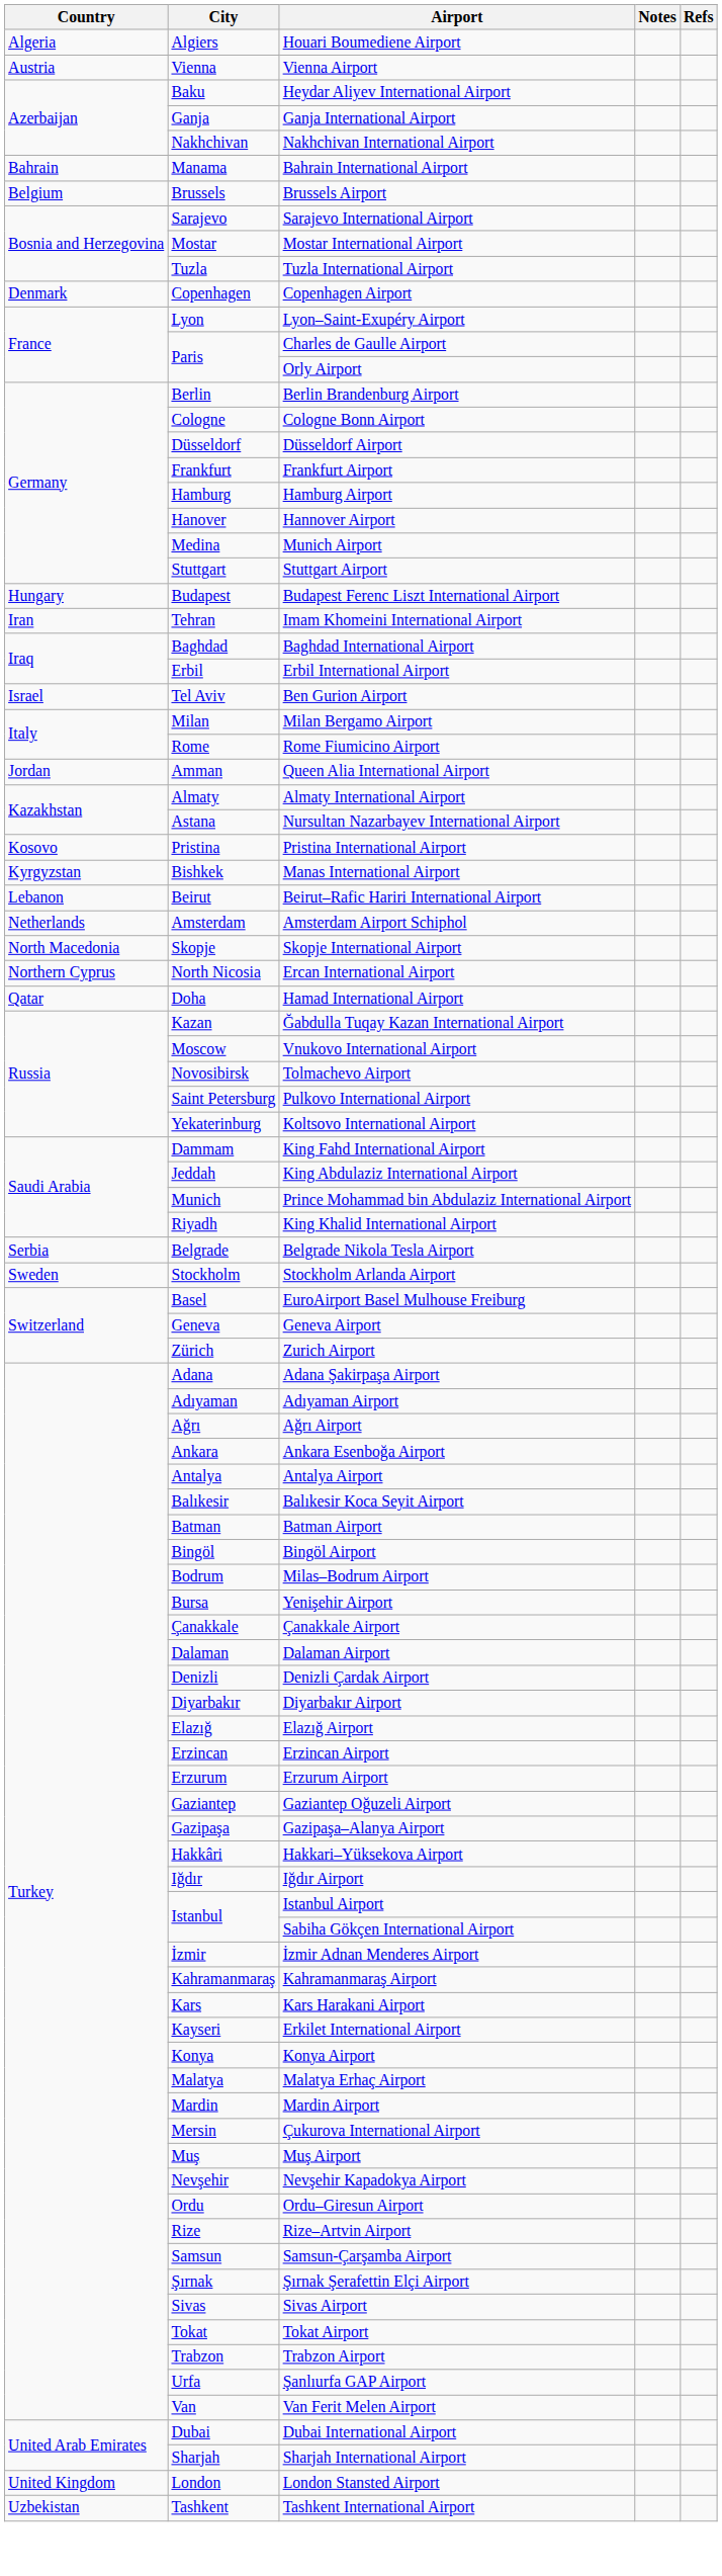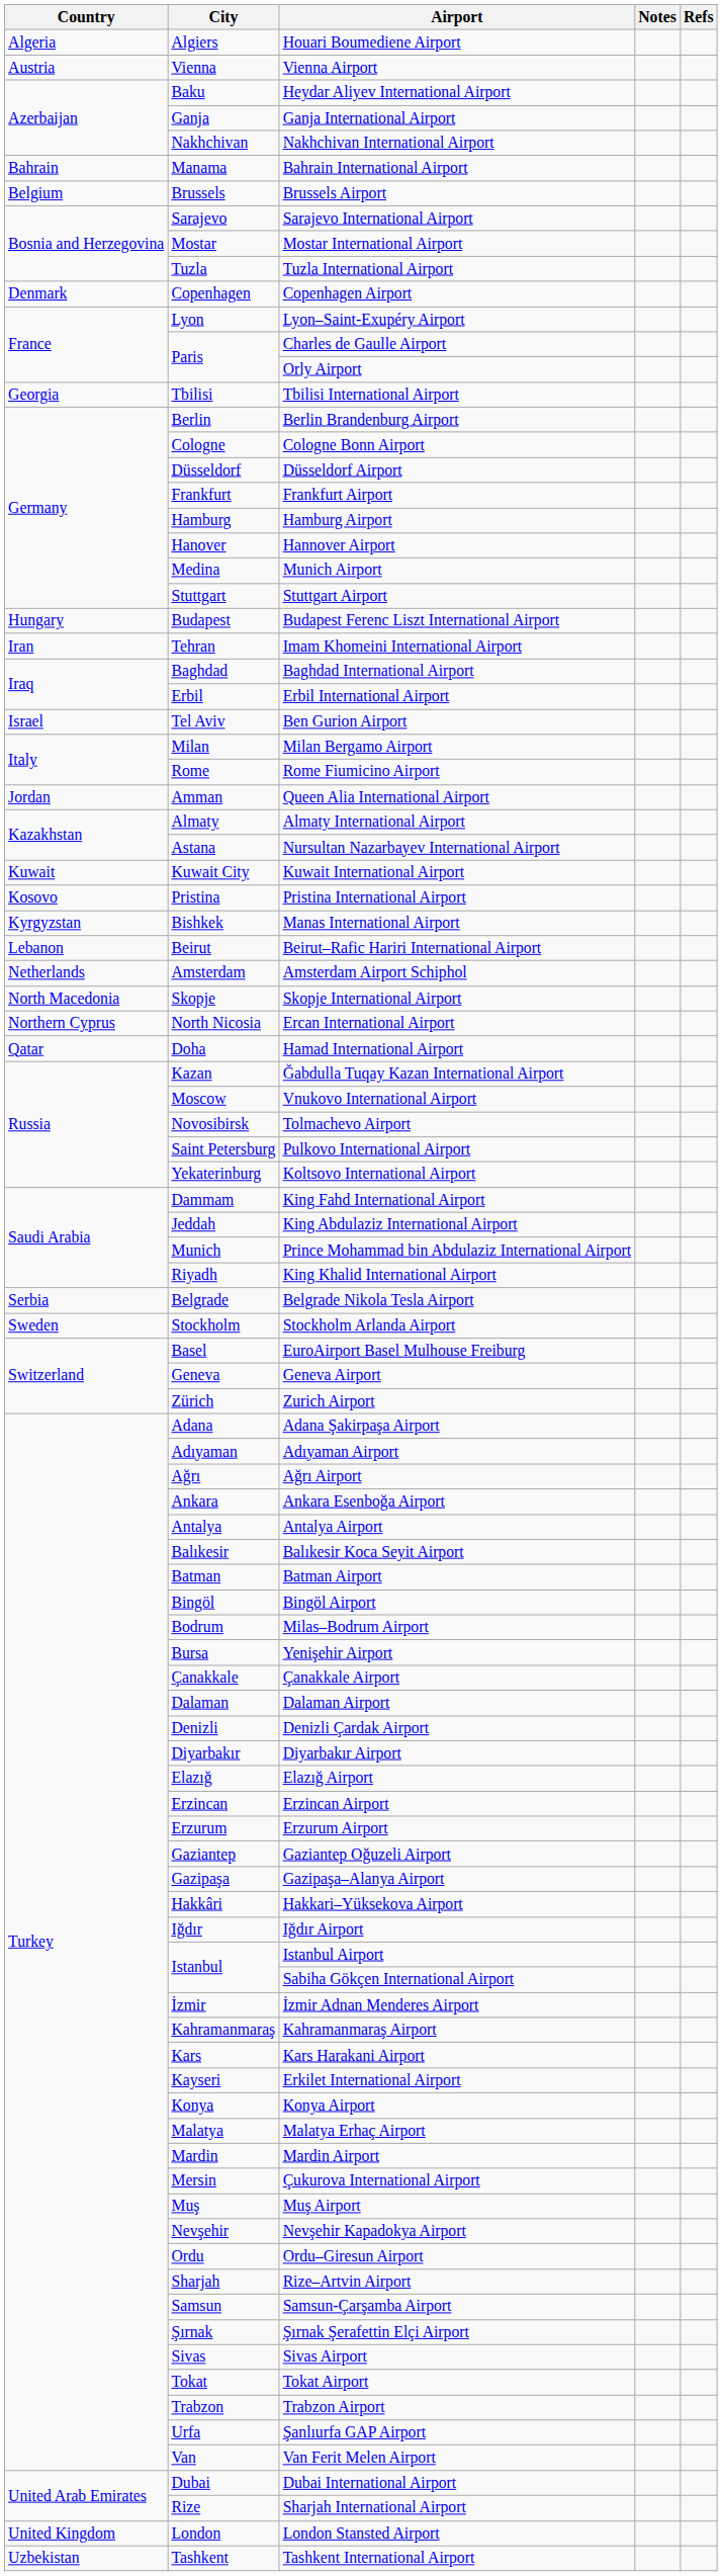+ row: Georgia | Tbilisi | Tbilisi International Airport
+ row: Kuwait | Kuwait City | Kuwait International Airport
Rize–Artvin Airport | City: Rize -> Sharjah
Sharjah International Airport | City: Sharjah -> Rize
